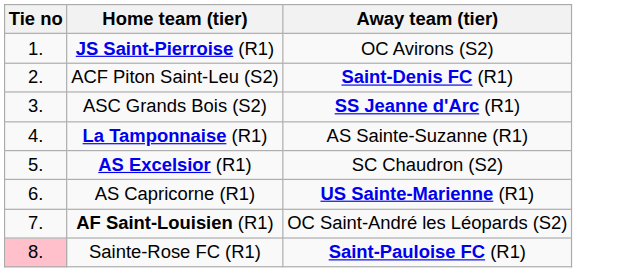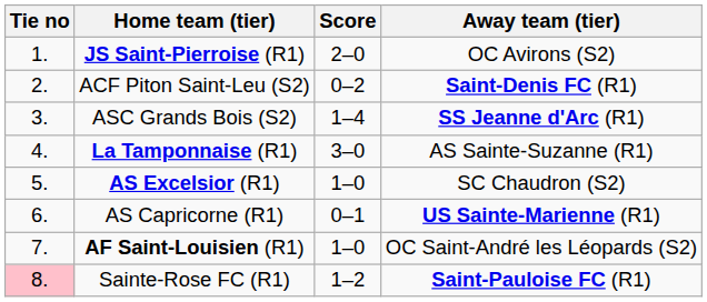+ column: Score | 2–0 | 0–2 | 1–4 | 3–0 | 1–0 | 0–1 | 1–0 | 1–2
